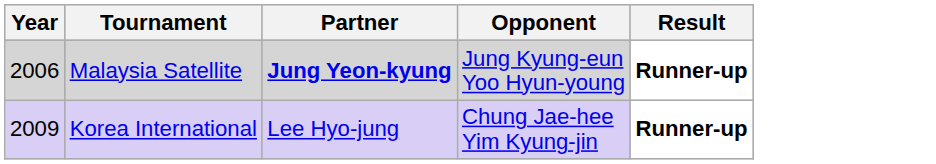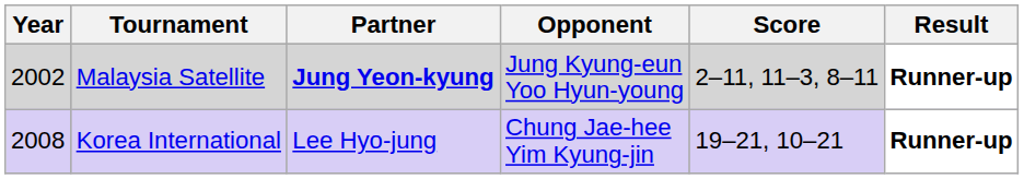+ column: Score | 2–11, 11–3, 8–11 | 19–21, 10–21
Malaysia Satellite | Year: 2006 -> 2002
Korea International | Year: 2009 -> 2008
